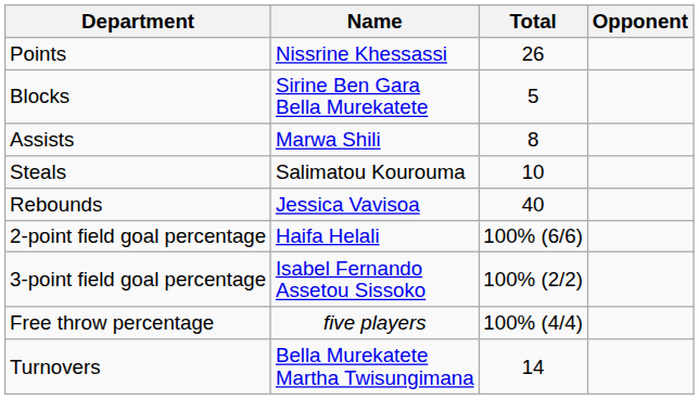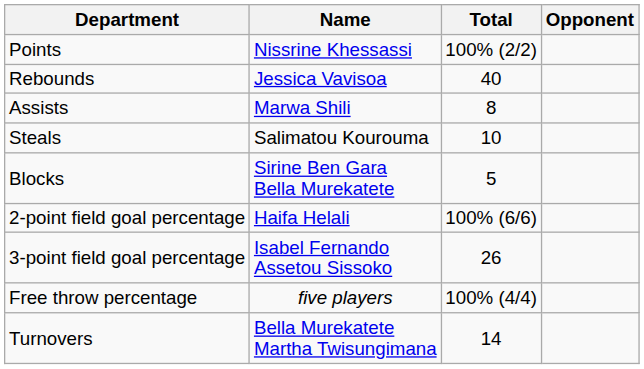Points | Total: 26 -> 100% (2/2)
rows swapped: Rebounds <-> Blocks
3-point field goal percentage | Total: 100% (2/2) -> 26
